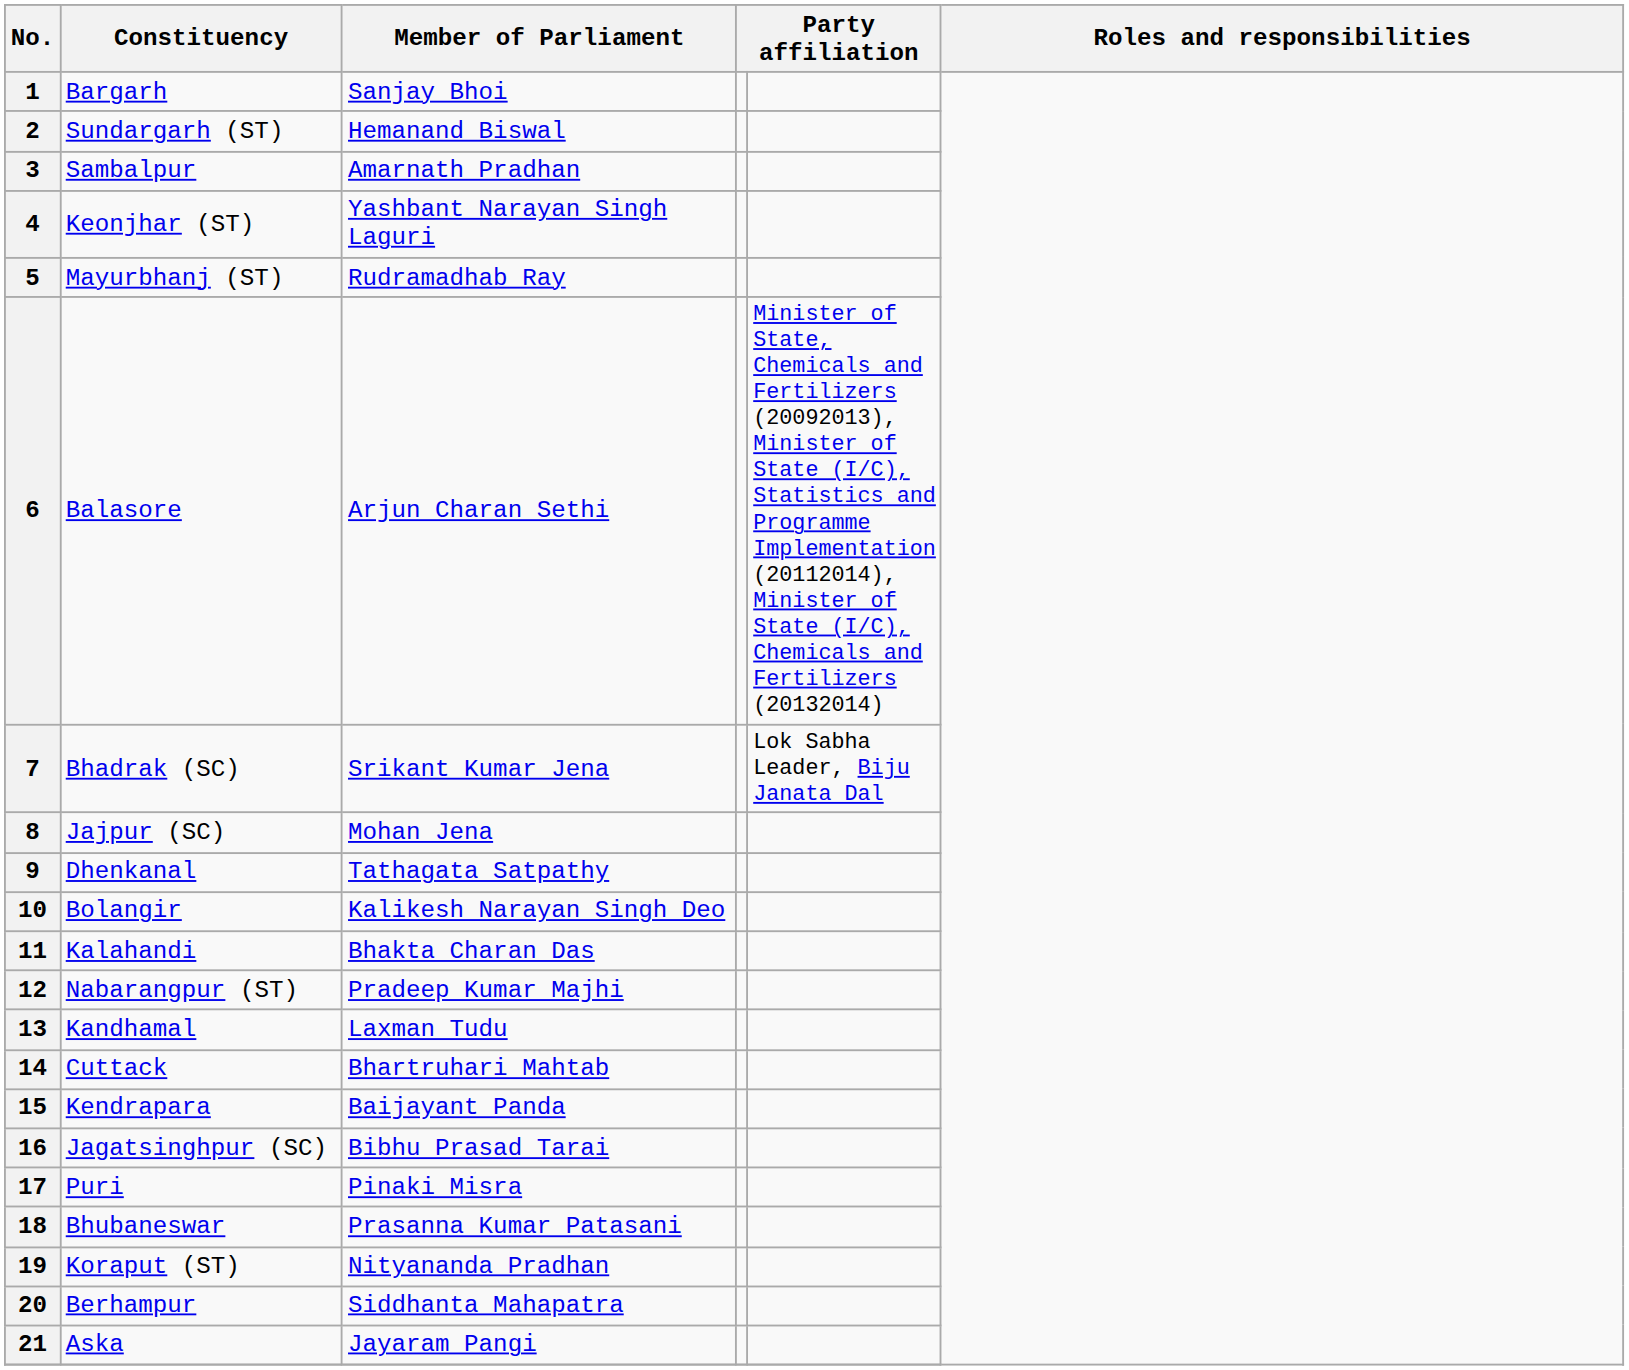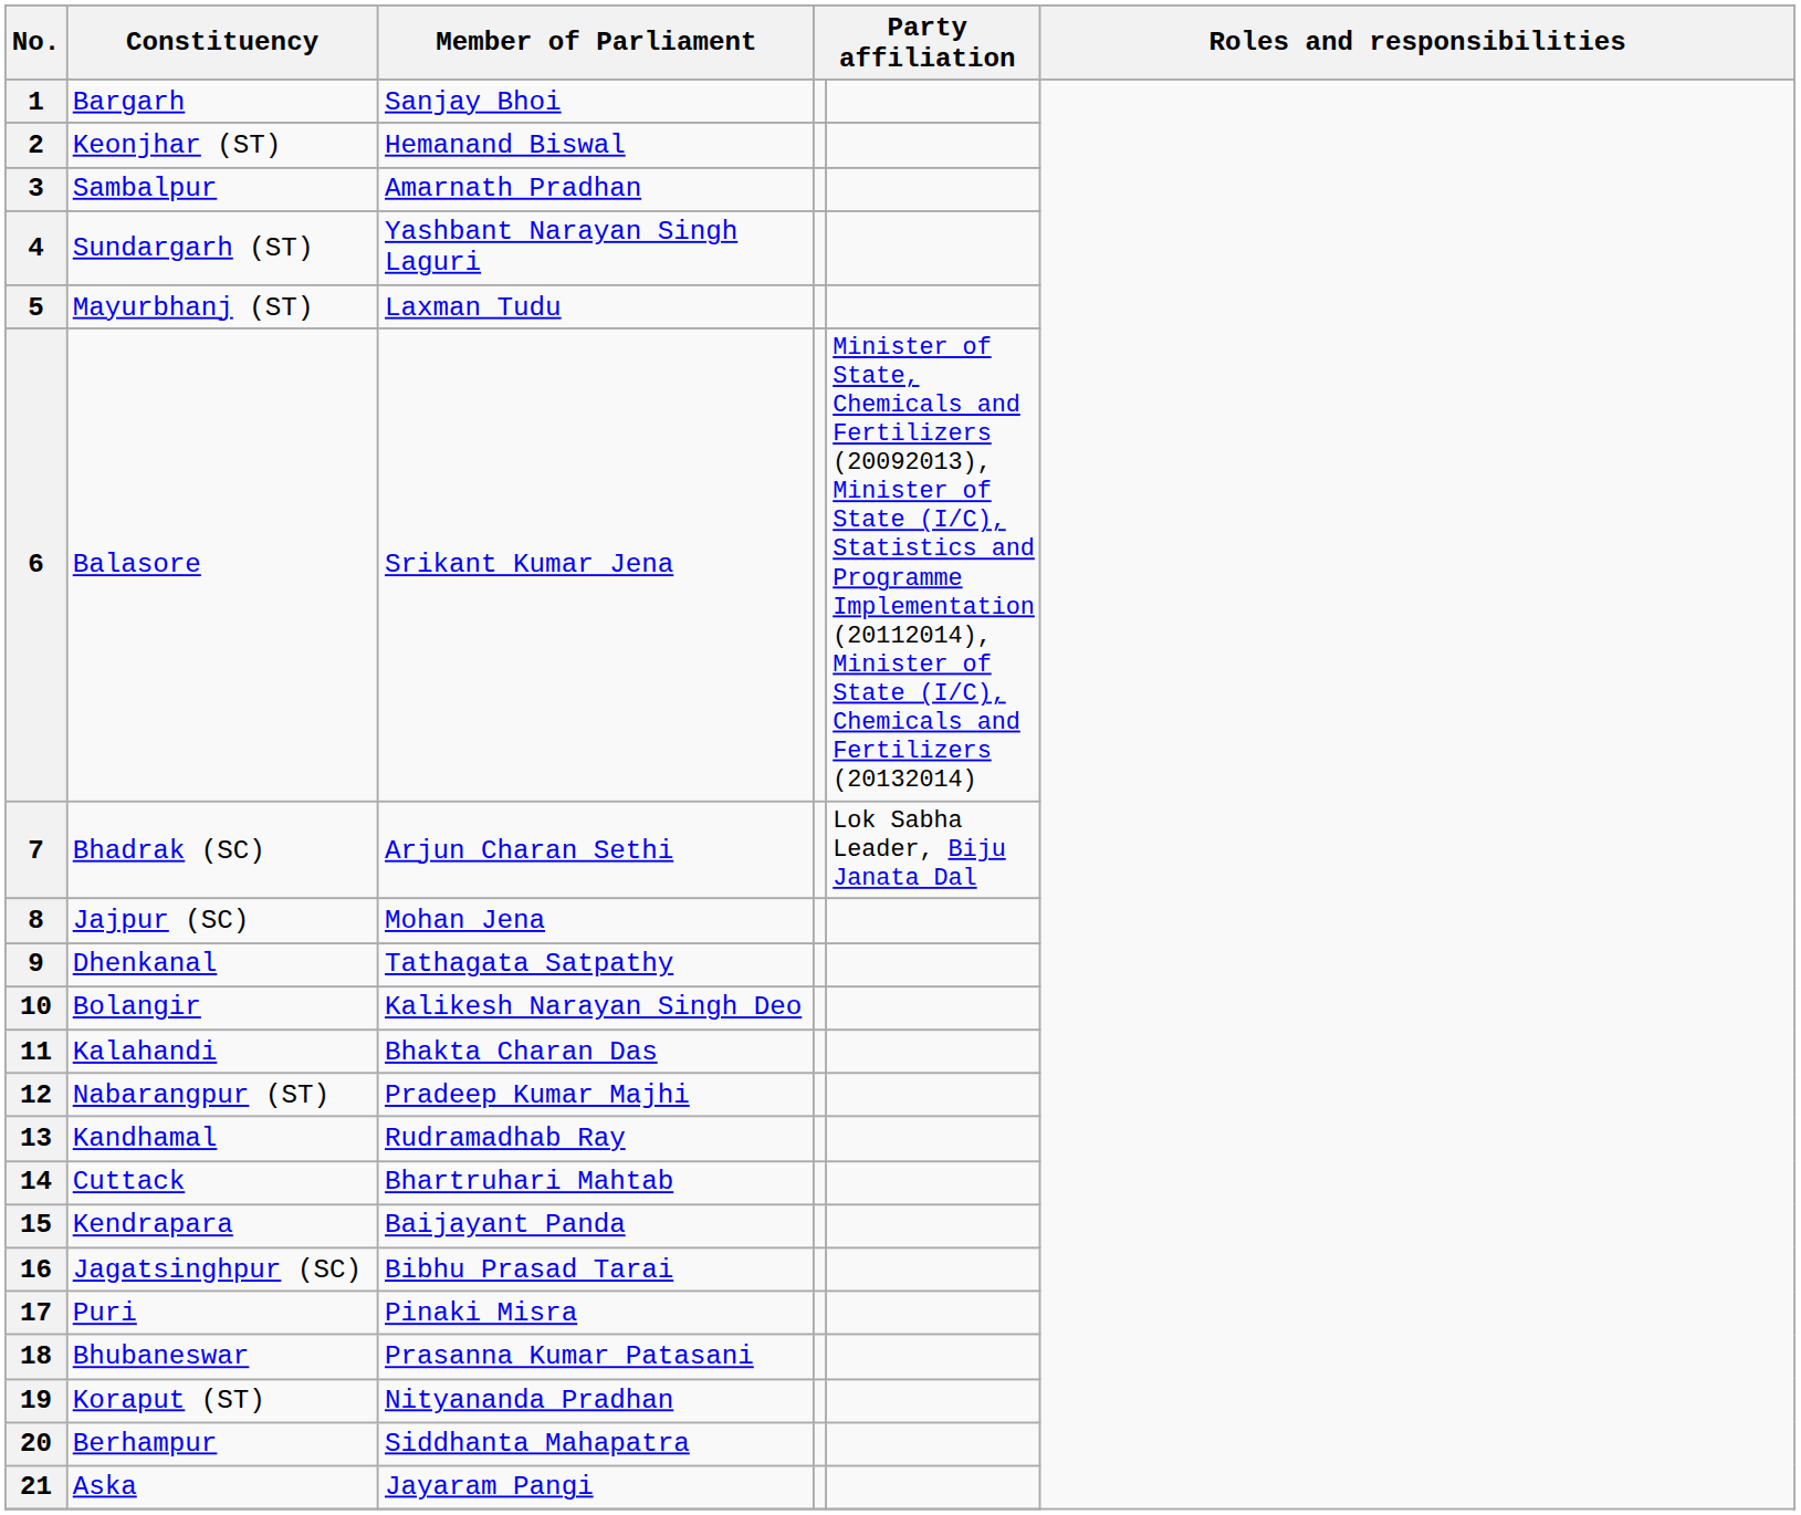2 | Constituency: Sundargarh (ST) -> Keonjhar (ST)
4 | Constituency: Keonjhar (ST) -> Sundargarh (ST)
5 | Member of Parliament: Rudramadhab Ray -> Laxman Tudu
6 | Member of Parliament: Arjun Charan Sethi -> Srikant Kumar Jena
7 | Member of Parliament: Srikant Kumar Jena -> Arjun Charan Sethi
13 | Member of Parliament: Laxman Tudu -> Rudramadhab Ray
